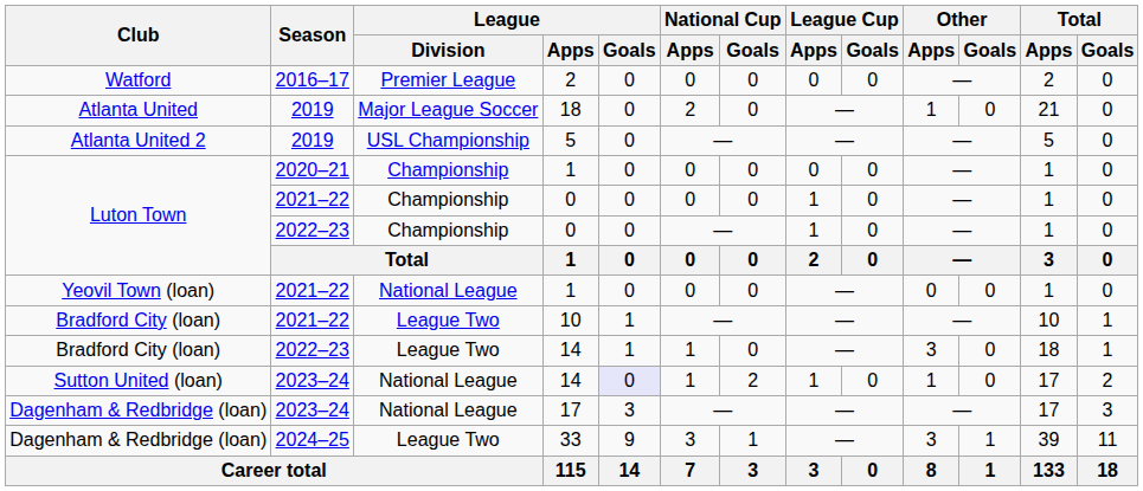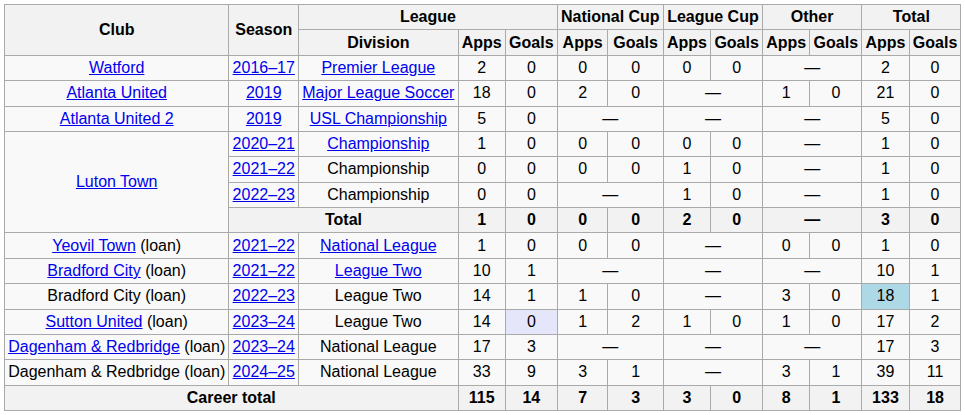2022–23 / 14 | Total / Apps: no background -> lightblue background
2023–24 / 14 | League / Division: National League -> League Two
33 | League / Division: League Two -> National League
